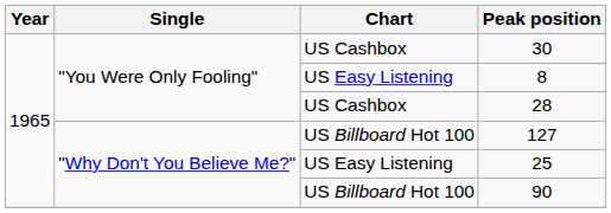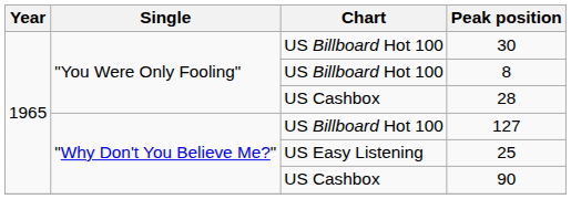30 | Chart: US Cashbox -> US Billboard Hot 100
8 | Chart: US Easy Listening -> US Billboard Hot 100
90 | Chart: US Billboard Hot 100 -> US Cashbox
